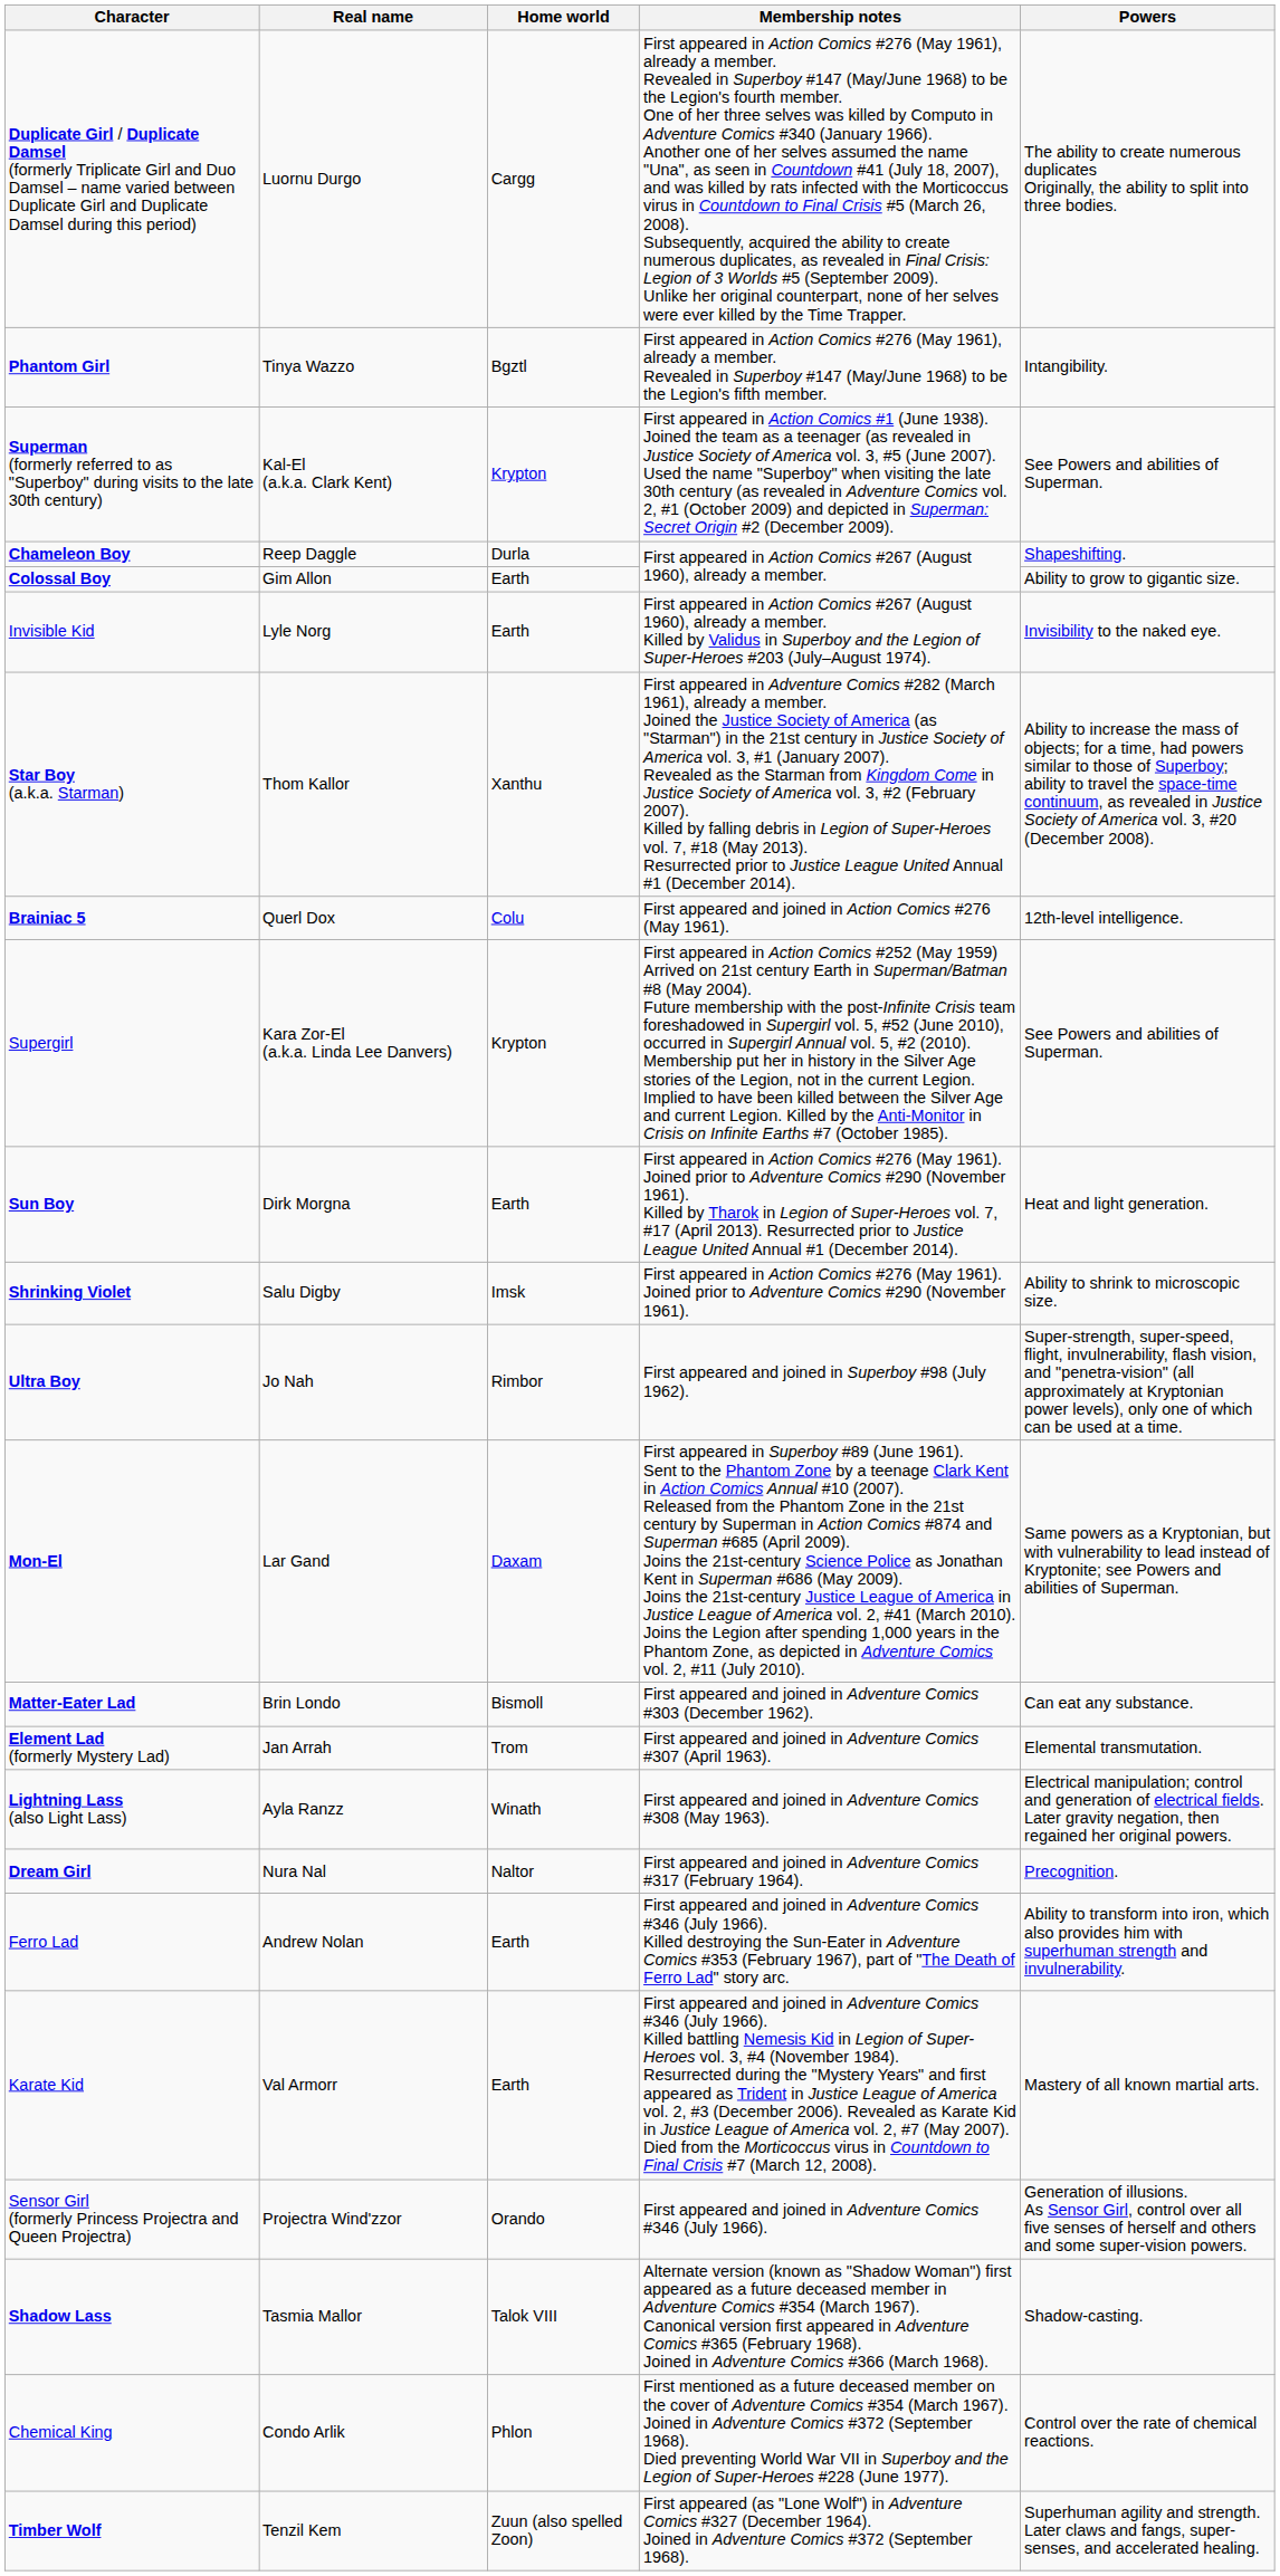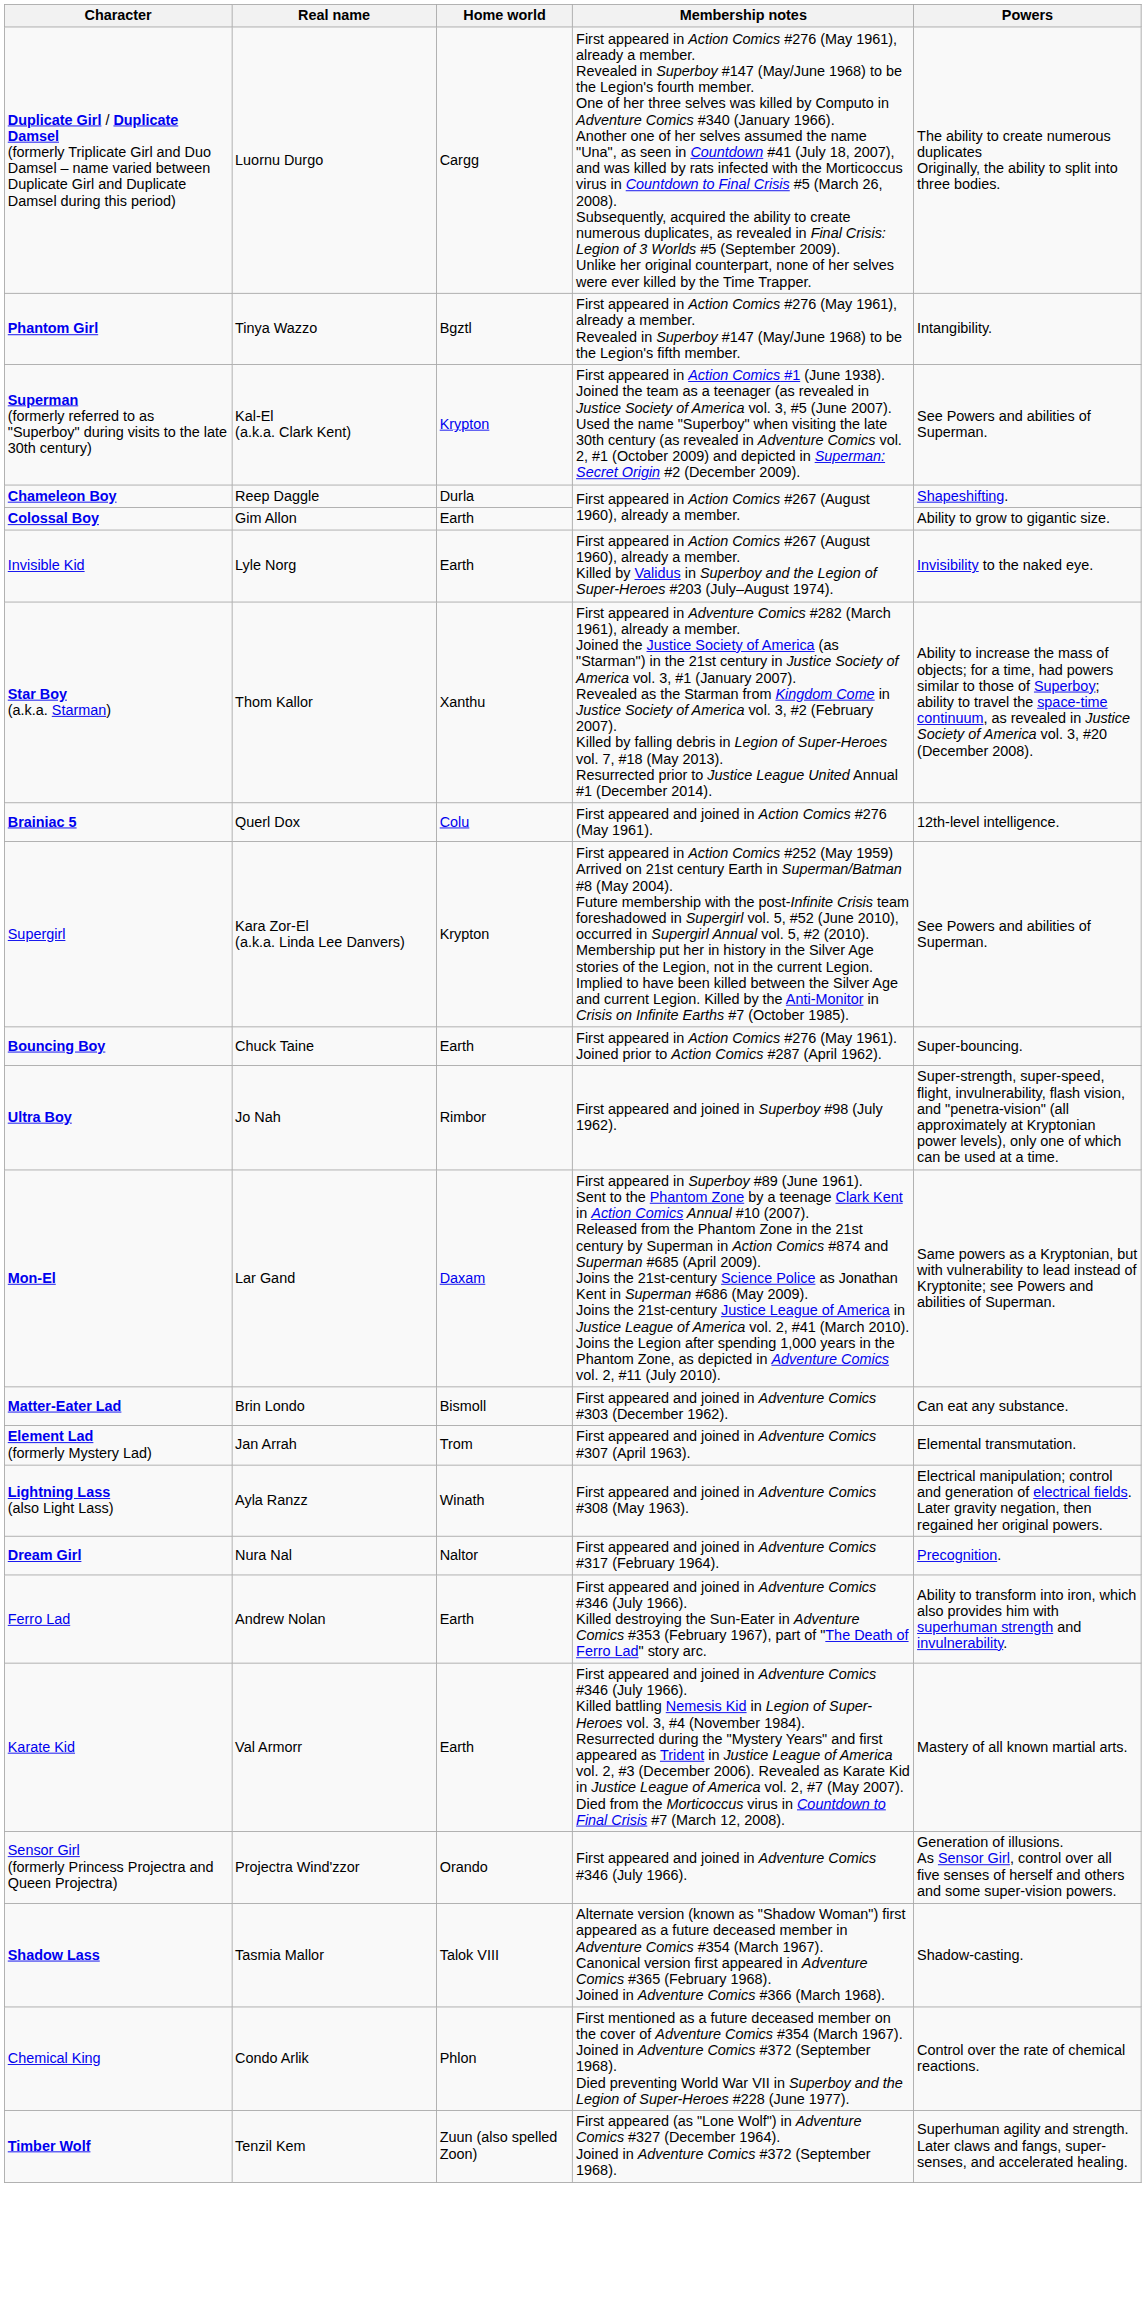- row: Sun Boy | Dirk Morgna | Earth | First appeared in Action Comics #276 (May 1961). Joined prior to Adventure Comics #290 (November 1961). Killed by Tharok in Legion of Super-Heroes vol. 7, #17 (April 2013). Resurrected prior to Justice League United Annual #1 (December 2014). | Heat and light generation.
- row: Shrinking Violet | Salu Digby | Imsk | First appeared in Action Comics #276 (May 1961). Joined prior to Adventure Comics #290 (November 1961). | Ability to shrink to microscopic size.
+ row: Bouncing Boy | Chuck Taine | Earth | First appeared in Action Comics #276 (May 1961). Joined prior to Action Comics #287 (April 1962). | Super-bouncing.
